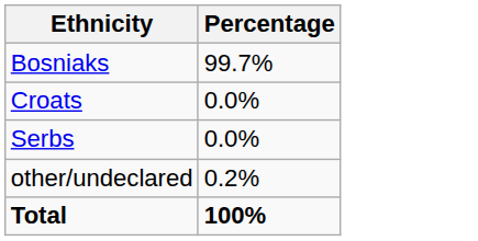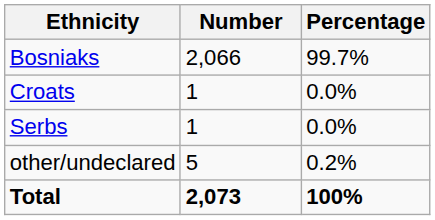+ column: Number | 2,066 | 1 | 1 | 5 | 2,073
